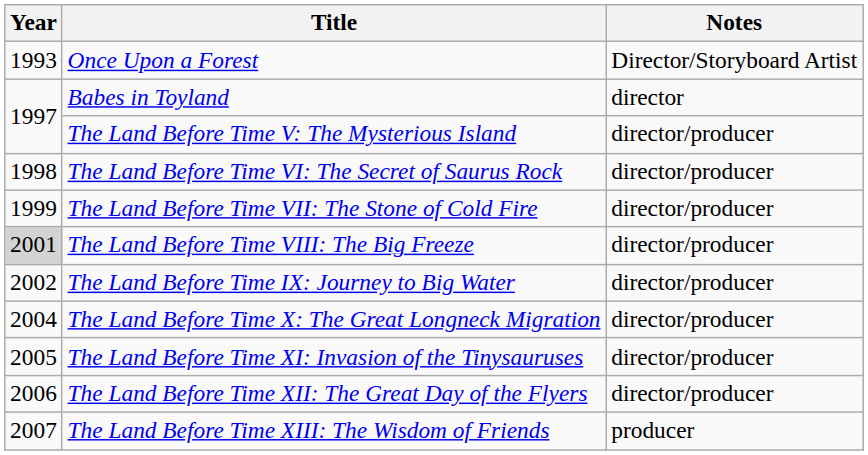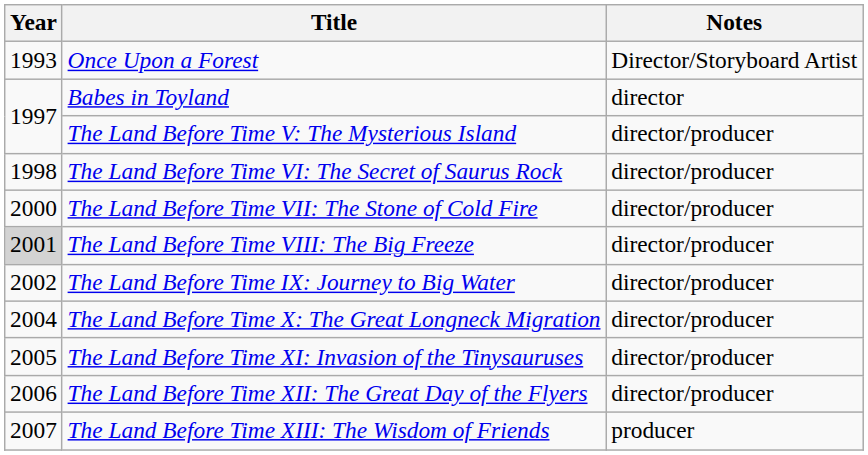The Land Before Time VII: The Stone of Cold Fire | Year: 1999 -> 2000
